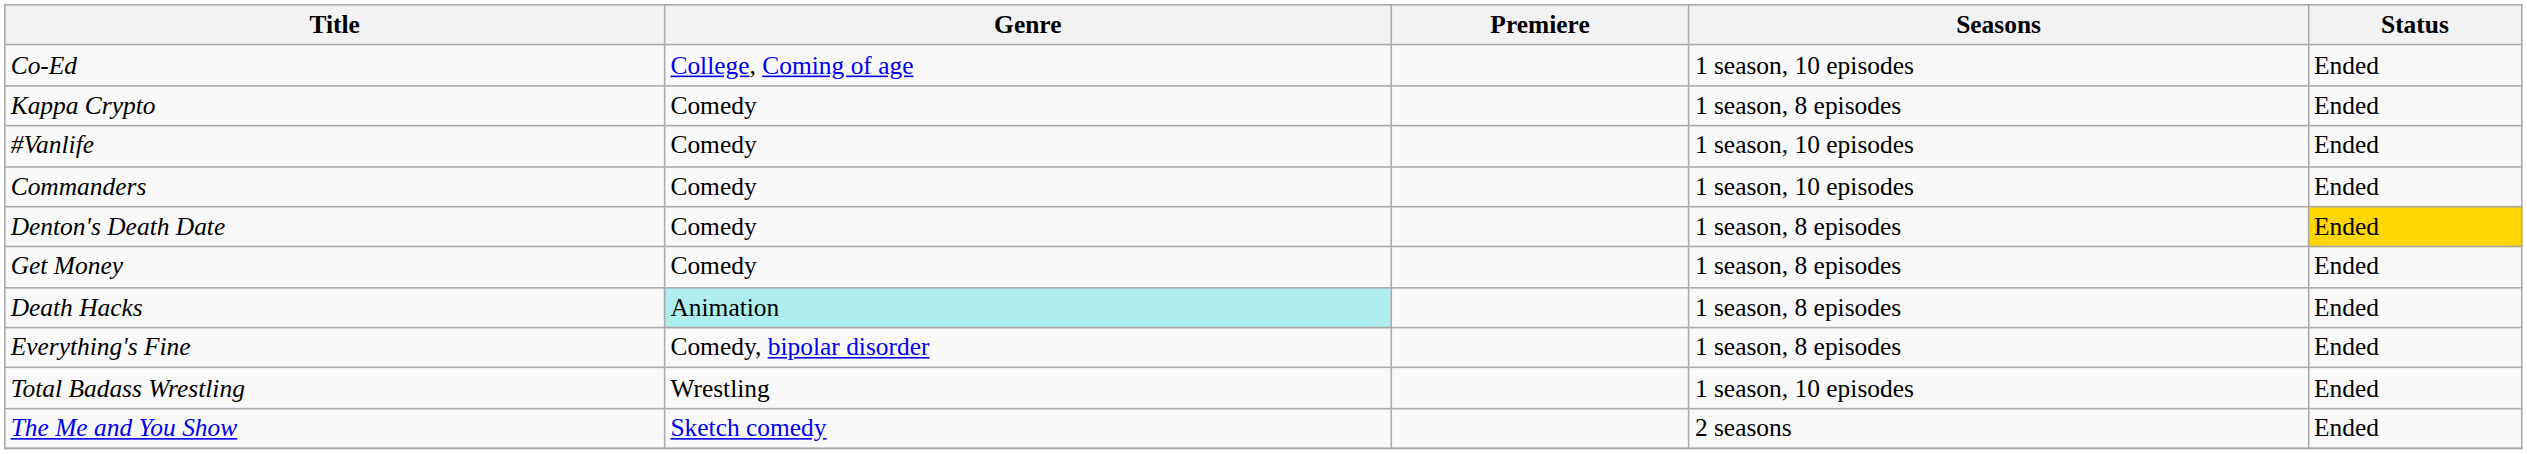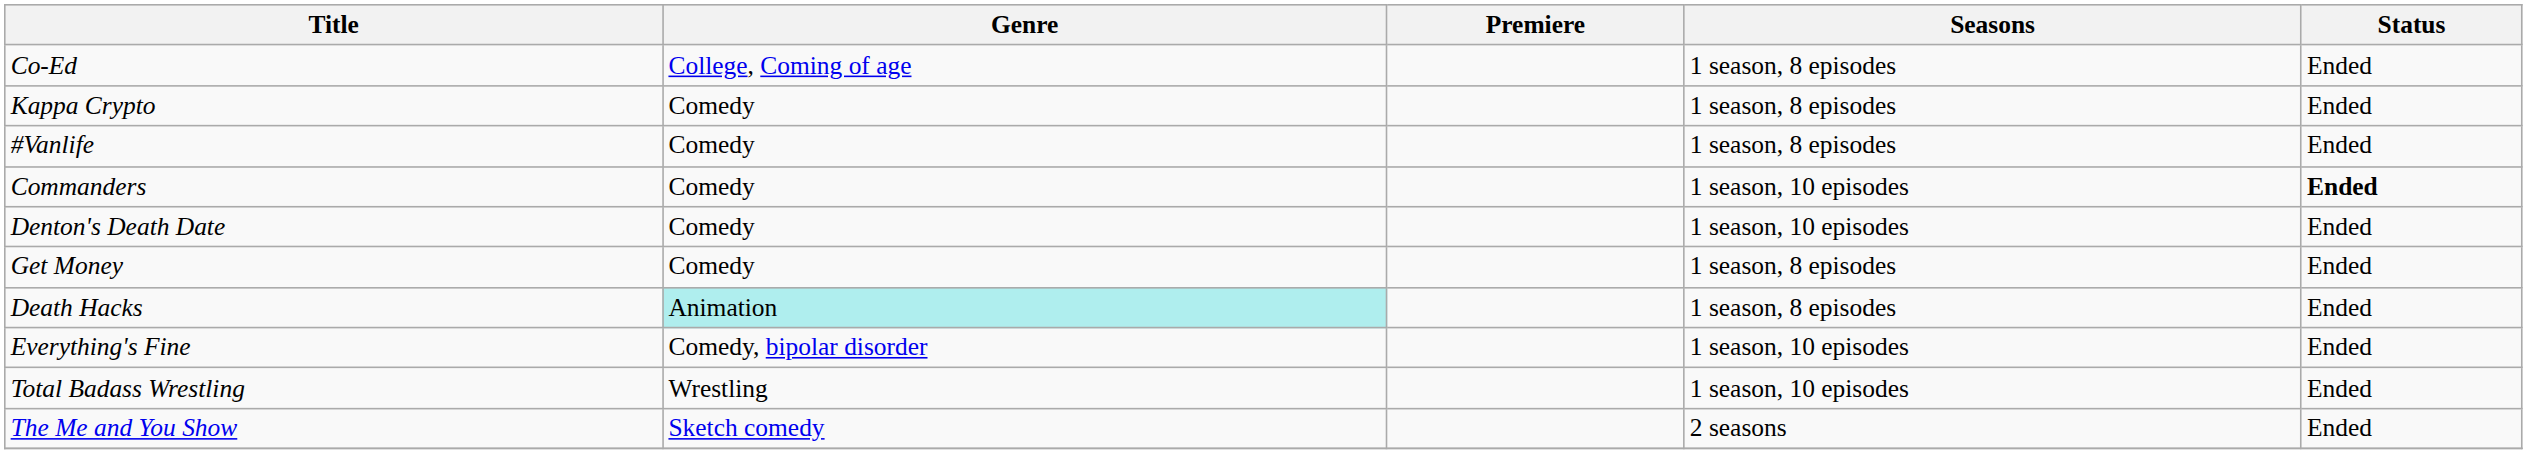Co-Ed | Seasons: 1 season, 10 episodes -> 1 season, 8 episodes
#Vanlife | Seasons: 1 season, 10 episodes -> 1 season, 8 episodes
Commanders | Status: normal -> bold
Denton's Death Date | Seasons: 1 season, 8 episodes -> 1 season, 10 episodes
Denton's Death Date | Status: gold background -> no background
Everything's Fine | Seasons: 1 season, 8 episodes -> 1 season, 10 episodes
